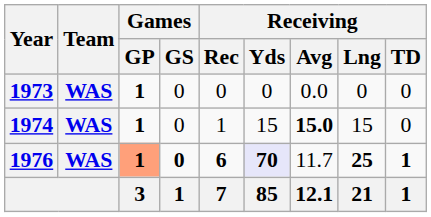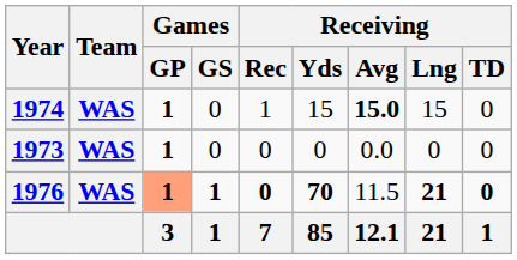rows swapped: 1973 <-> 1974
1976 | Games / GS: 0 -> 1
1976 | Receiving / Rec: 6 -> 0
1976 | Receiving / Yds: lavender background -> no background
1976 | Receiving / Avg: 11.7 -> 11.5
1976 | Receiving / Lng: 25 -> 21
1976 | Receiving / TD: 1 -> 0
